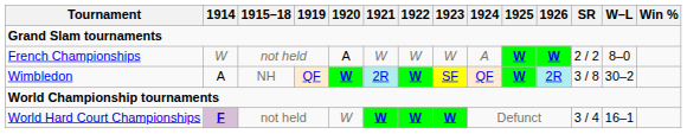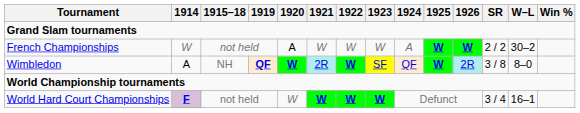French Championships | W–L: 8–0 -> 30–2
Wimbledon | 1919: normal -> bold
Wimbledon | W–L: 30–2 -> 8–0
